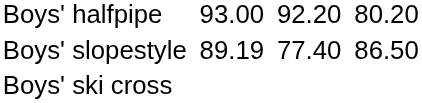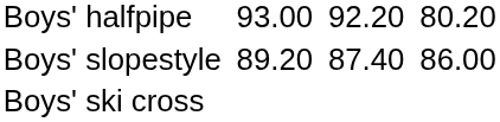Boys' slopestyle | column 3: 89.19 -> 89.20
Boys' slopestyle | column 5: 77.40 -> 87.40
Boys' slopestyle | column 7: 86.50 -> 86.00
